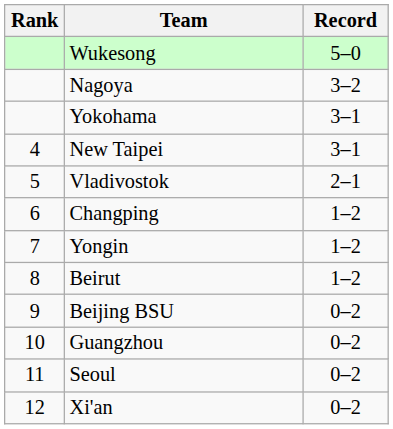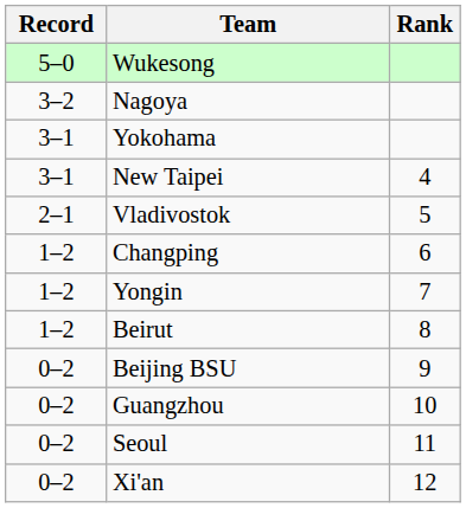columns swapped: Rank <-> Record
